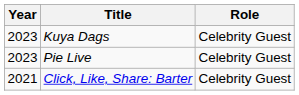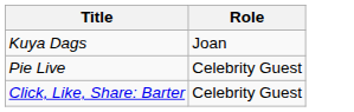- column: Year | 2023 | 2023 | 2021
Kuya Dags | Role: Celebrity Guest -> Joan
